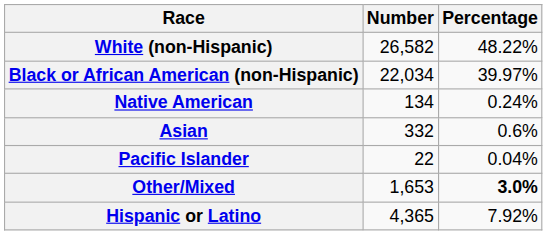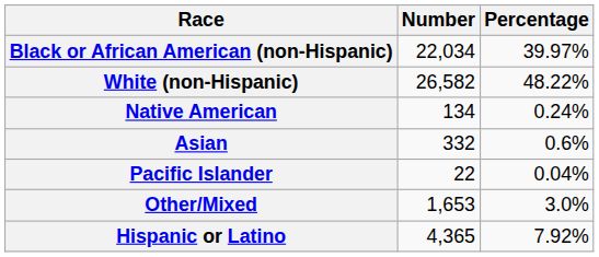rows swapped: White (non-Hispanic) <-> Black or African American (non-Hispanic)
Other/Mixed | Percentage: bold -> normal
